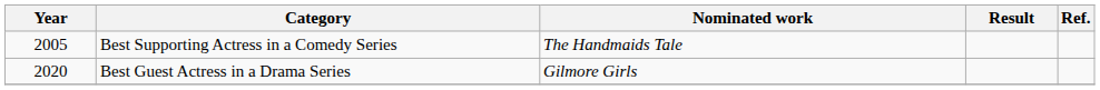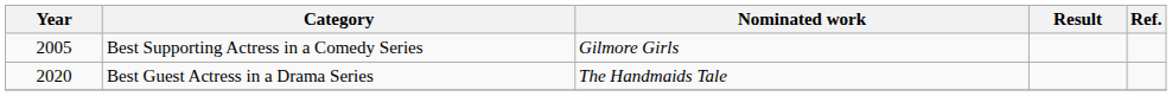Best Supporting Actress in a Comedy Series | Nominated work: The Handmaids Tale -> Gilmore Girls
Best Guest Actress in a Drama Series | Nominated work: Gilmore Girls -> The Handmaids Tale
